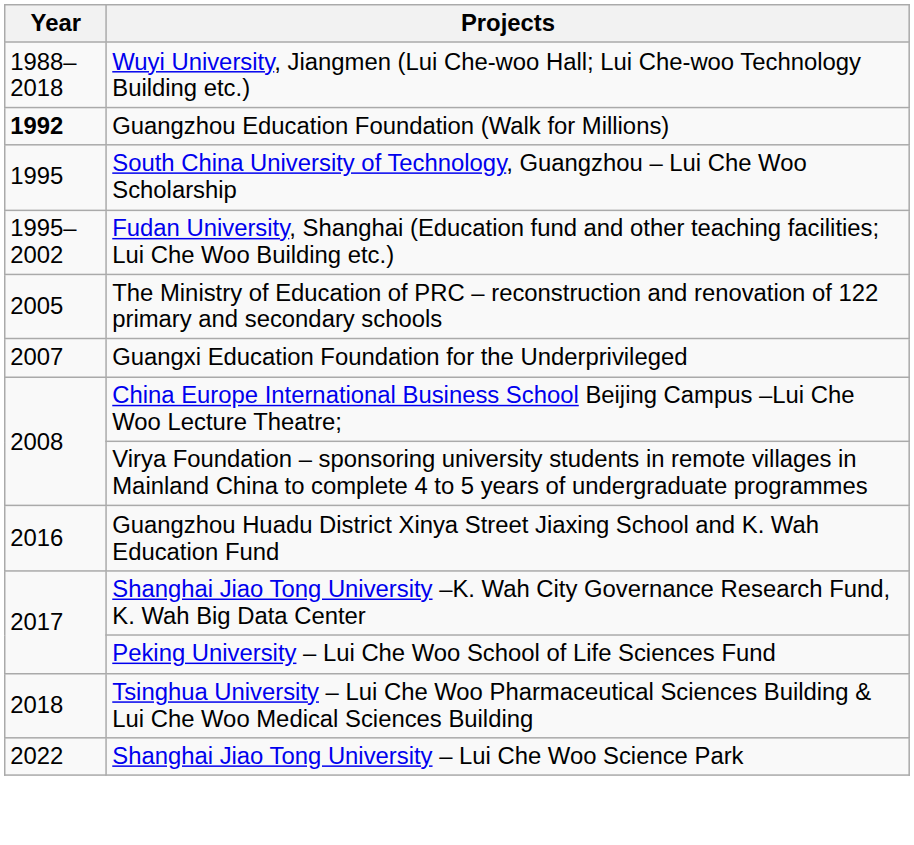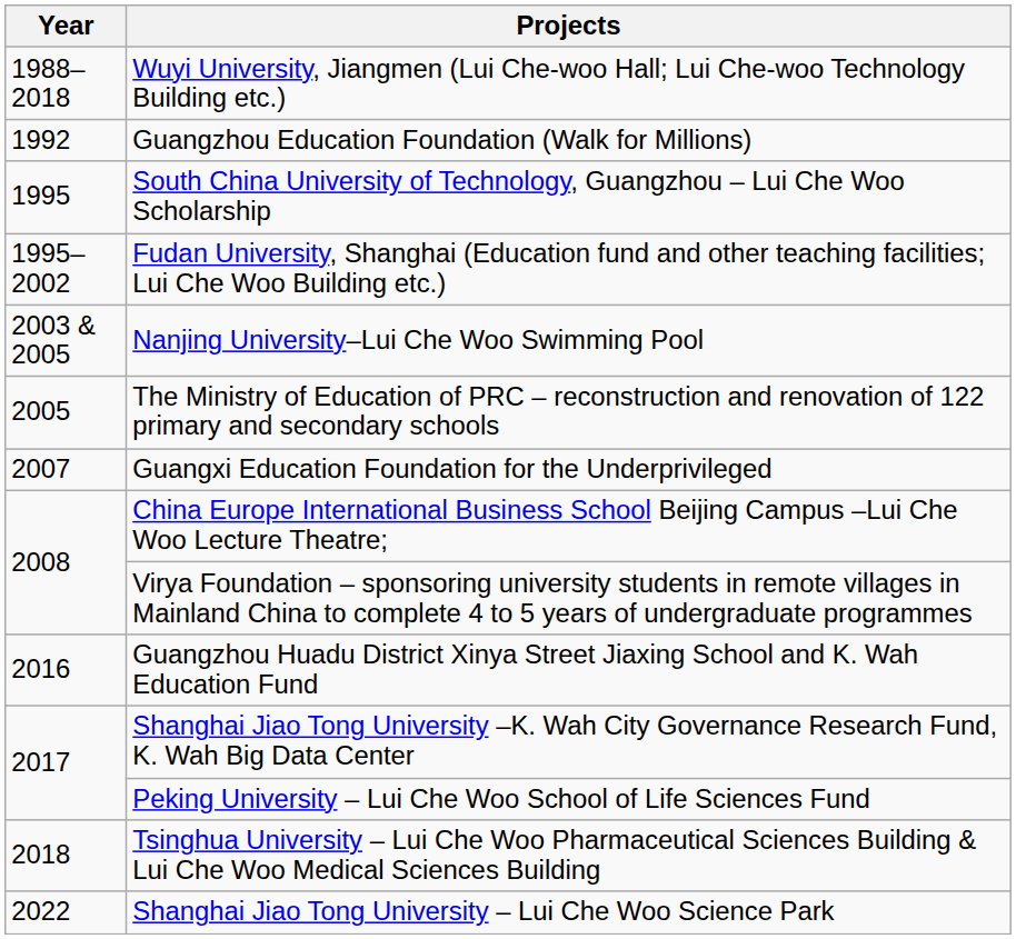Guangzhou Education Foundation (Walk for Millions) | Year: bold -> normal
+ row: 2003 & 2005 | Nanjing University–Lui Che Woo Swimming Pool
